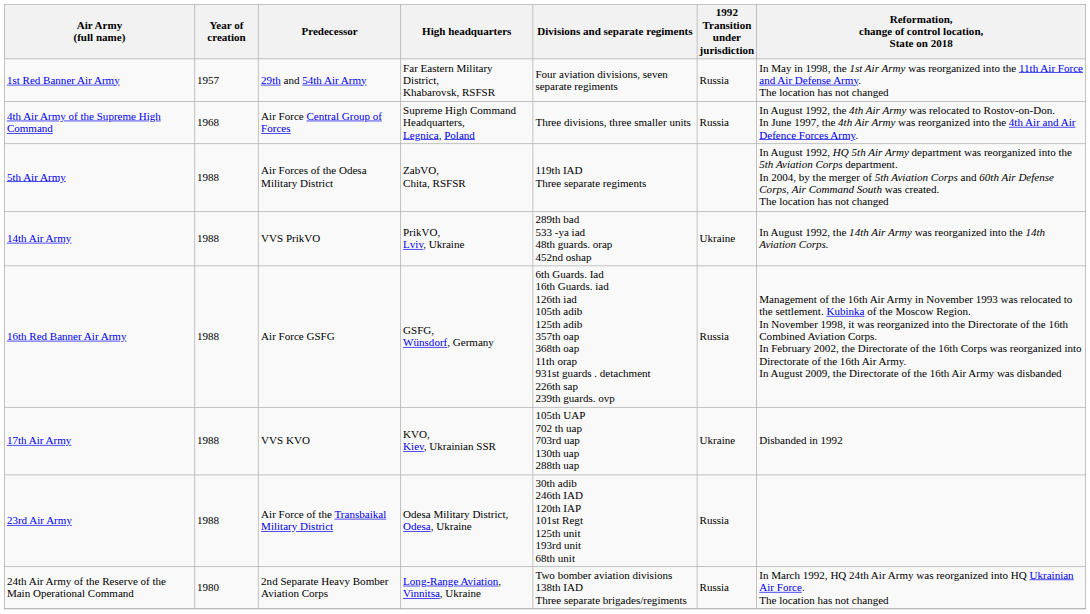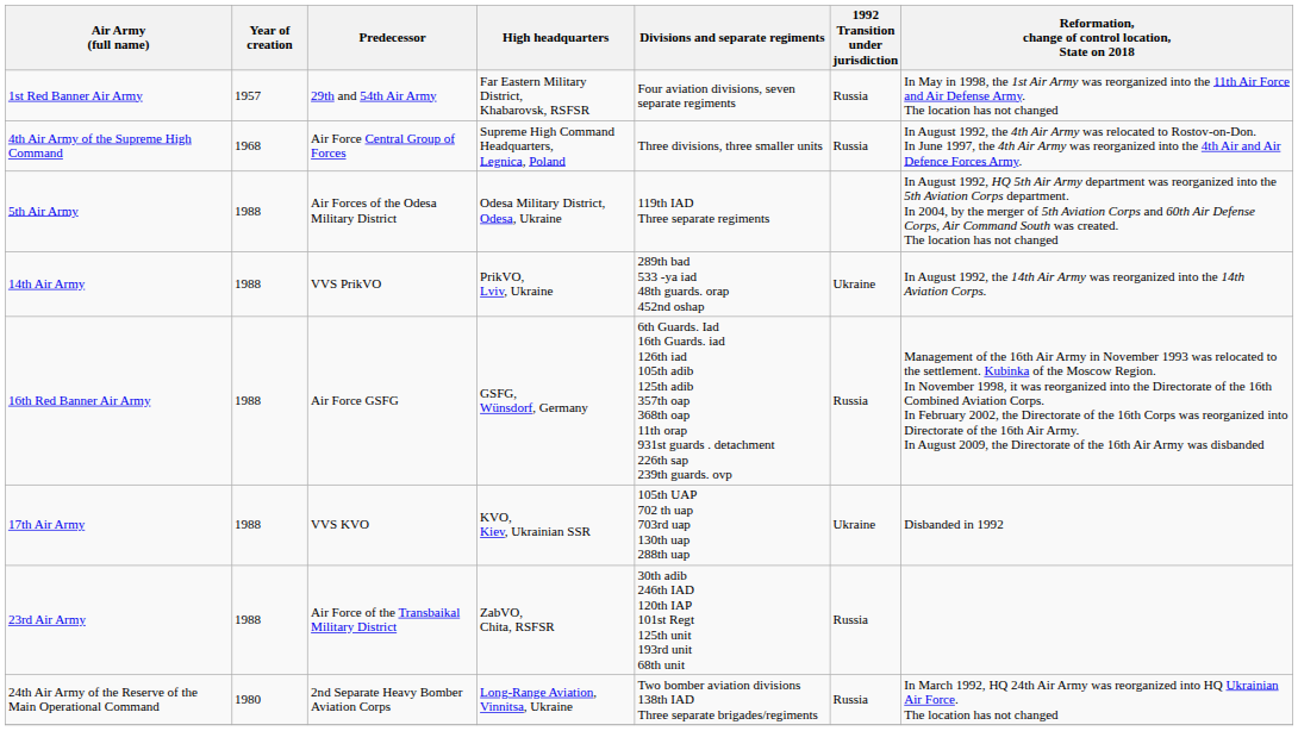5th Air Army | High headquarters: ZabVO, Chita, RSFSR -> Odesa Military District, Odesa, Ukraine
23rd Air Army | High headquarters: Odesa Military District, Odesa, Ukraine -> ZabVO, Chita, RSFSR
